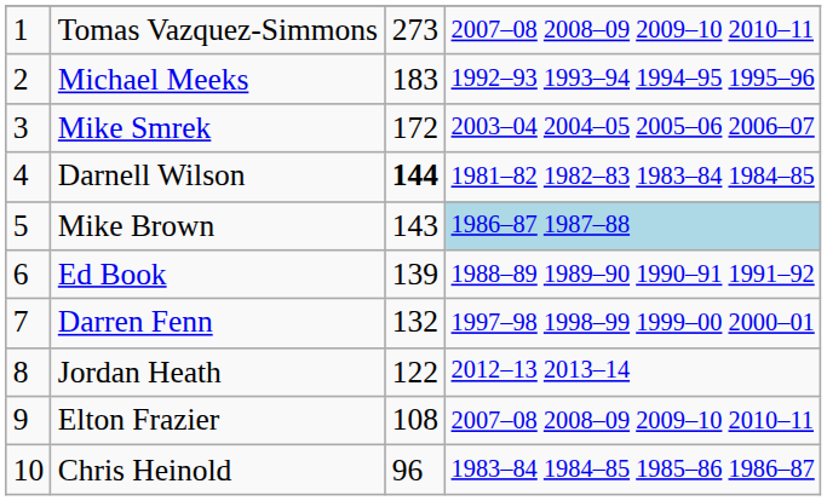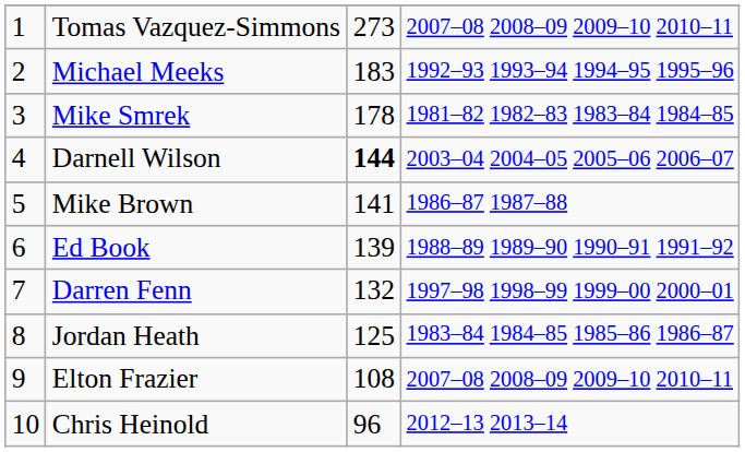Mike Smrek | column 3: 172 -> 178
Mike Smrek | column 4: 2003–04 2004–05 2005–06 2006–07 -> 1981–82 1982–83 1983–84 1984–85
Darnell Wilson | column 4: 1981–82 1982–83 1983–84 1984–85 -> 2003–04 2004–05 2005–06 2006–07
Mike Brown | column 3: 143 -> 141
Mike Brown | column 4: lightblue background -> no background
Jordan Heath | column 3: 122 -> 125
Jordan Heath | column 4: 2012–13 2013–14 -> 1983–84 1984–85 1985–86 1986–87
Chris Heinold | column 4: 1983–84 1984–85 1985–86 1986–87 -> 2012–13 2013–14
